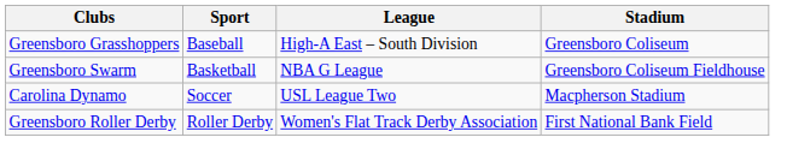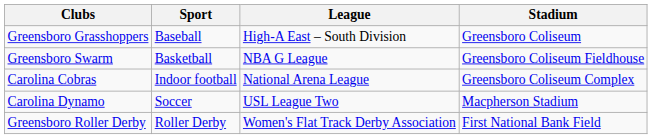+ row: Carolina Cobras | Indoor football | National Arena League | Greensboro Coliseum Complex
